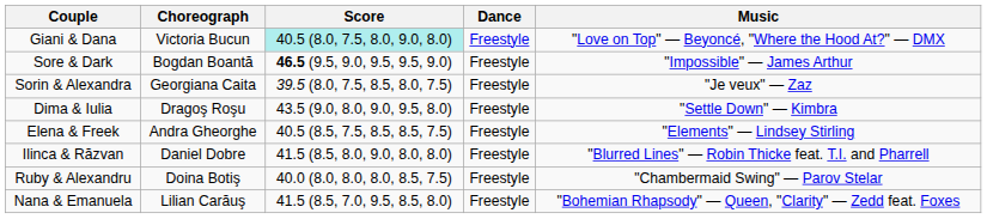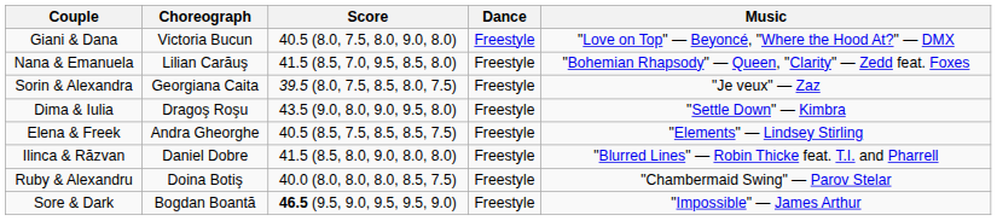Giani & Dana | Score: paleturquoise background -> no background
rows swapped: Sore & Dark <-> Nana & Emanuela
